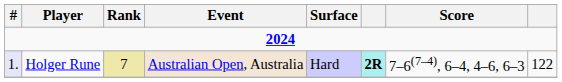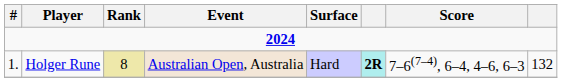Holger Rune | #: lavender background -> no background
Holger Rune | Rank: 7 -> 8
Holger Rune | column 8: 122 -> 132
